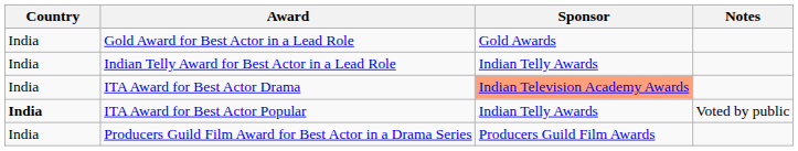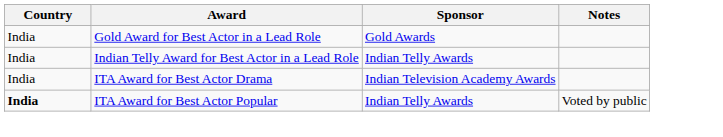ITA Award for Best Actor Drama | Sponsor: lightsalmon background -> no background
- row: India | Producers Guild Film Award for Best Actor in a Drama Series | Producers Guild Film Awards
